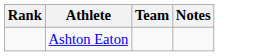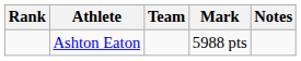+ column: Mark | 5988 pts
